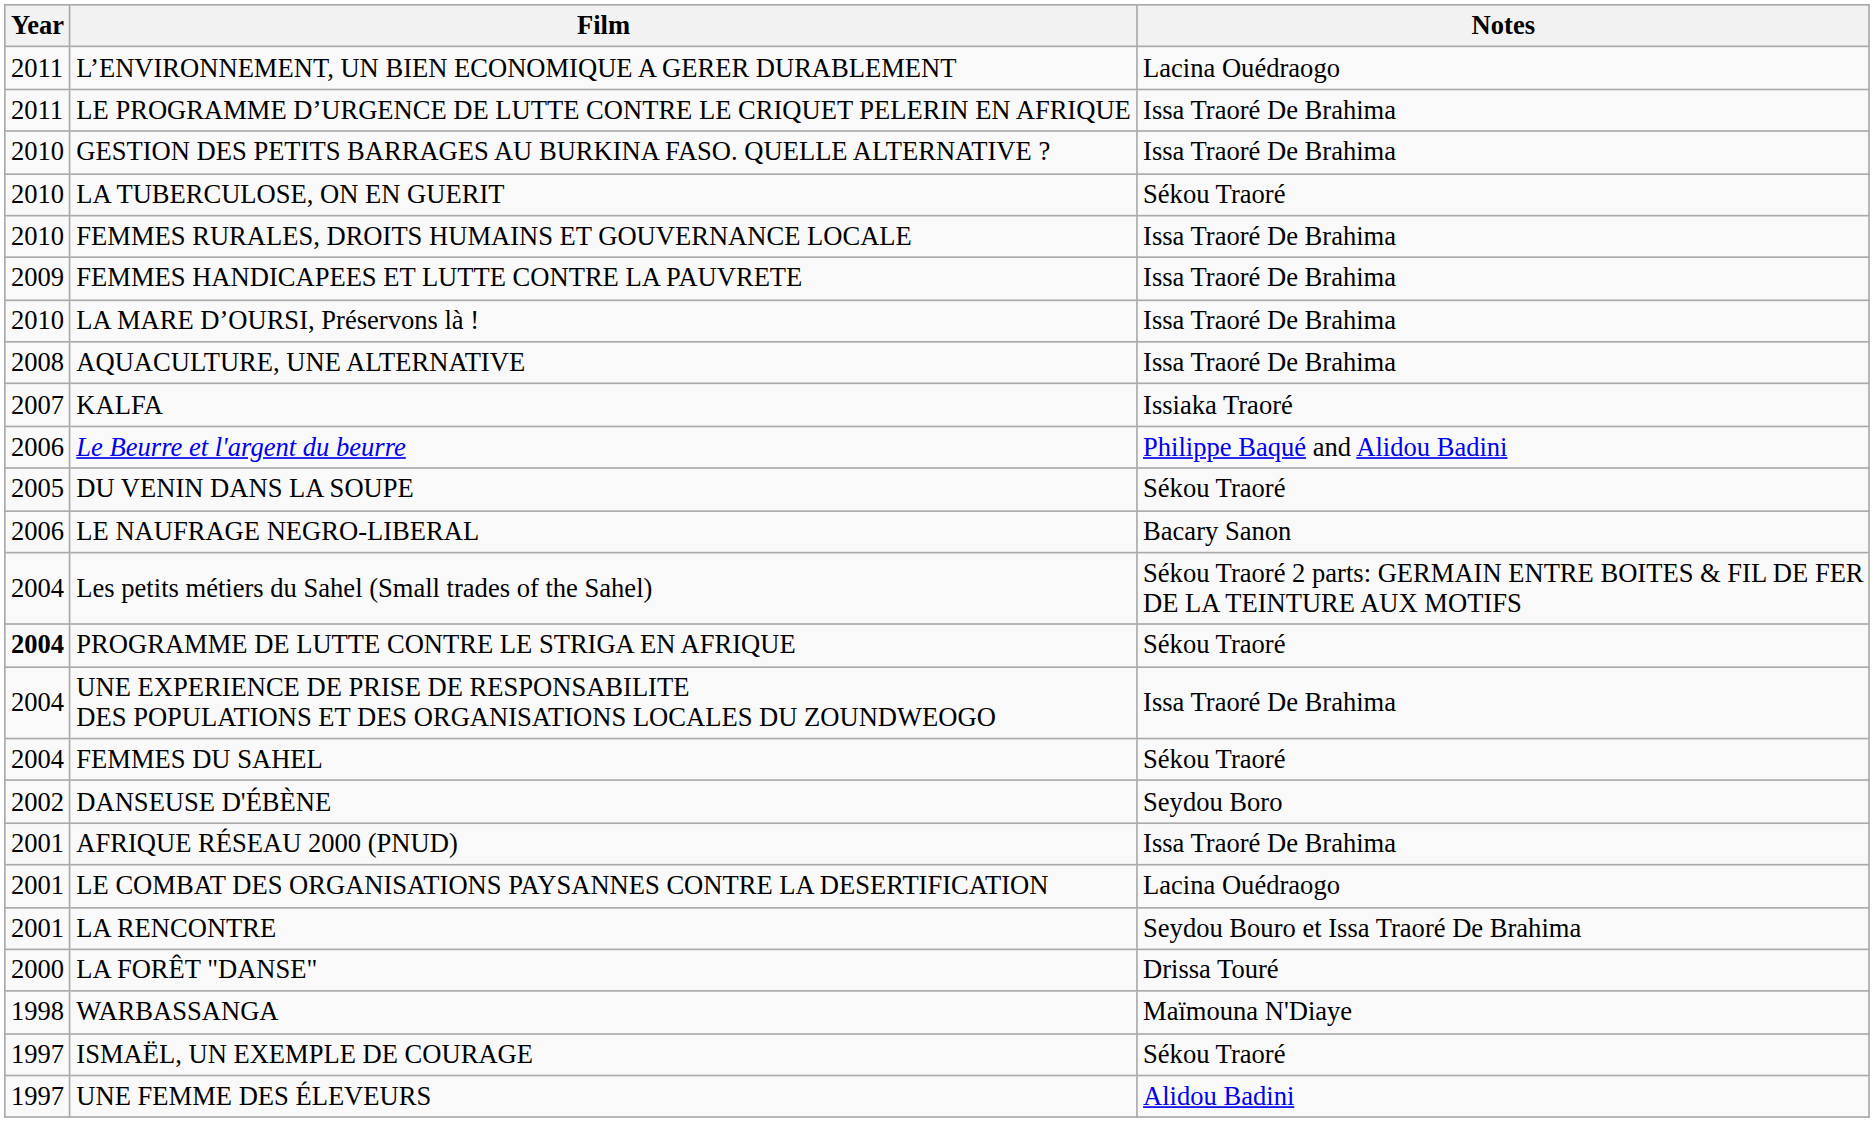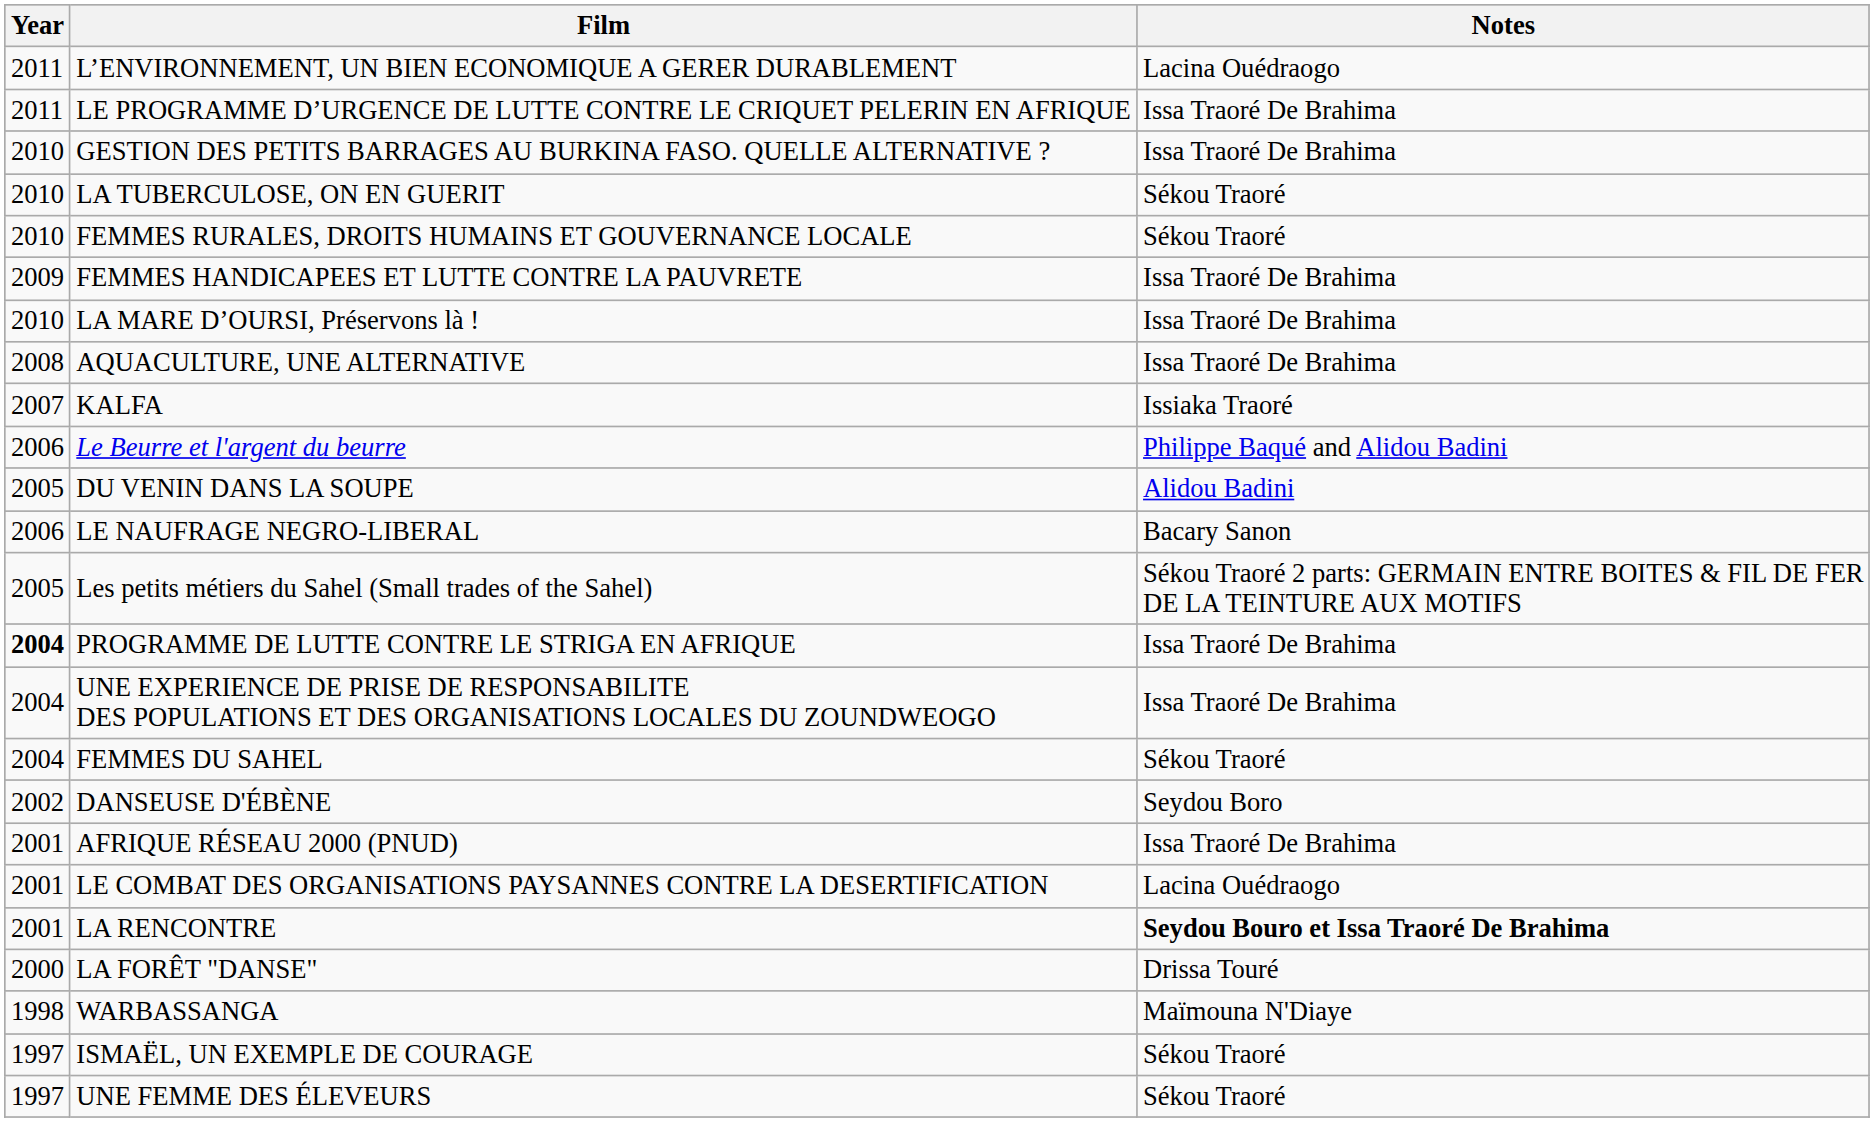FEMMES RURALES, DROITS HUMAINS ET GOUVERNANCE LOCALE | Notes: Issa Traoré De Brahima -> Sékou Traoré
DU VENIN DANS LA SOUPE | Notes: Sékou Traoré -> Alidou Badini
Les petits métiers du Sahel (Small trades of the Sahel) | Year: 2004 -> 2005
PROGRAMME DE LUTTE CONTRE LE STRIGA EN AFRIQUE | Notes: Sékou Traoré -> Issa Traoré De Brahima
LA RENCONTRE | Notes: normal -> bold
UNE FEMME DES ÉLEVEURS | Notes: Alidou Badini -> Sékou Traoré
